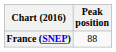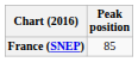France (SNEP) | Peak position: 88 -> 85
